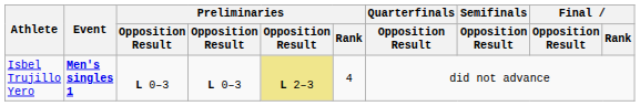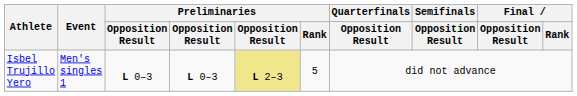Isbel Trujillo Yero | Event: bold -> normal
Isbel Trujillo Yero | Preliminaries / Rank: 4 -> 5
